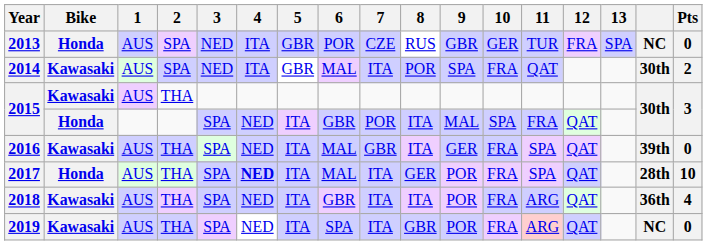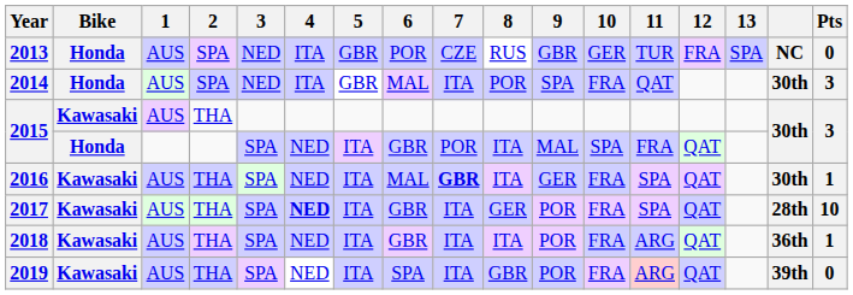2014 | Bike: Kawasaki -> Honda
2014 | Pts: 2 -> 3
2016 | 7: normal -> bold
2016 | column 16: 39th -> 30th
2016 | Pts: 0 -> 1
2017 | Bike: Honda -> Kawasaki
2017 | 6: MAL -> GBR
2018 | Pts: 4 -> 1
2019 | column 16: NC -> 39th
